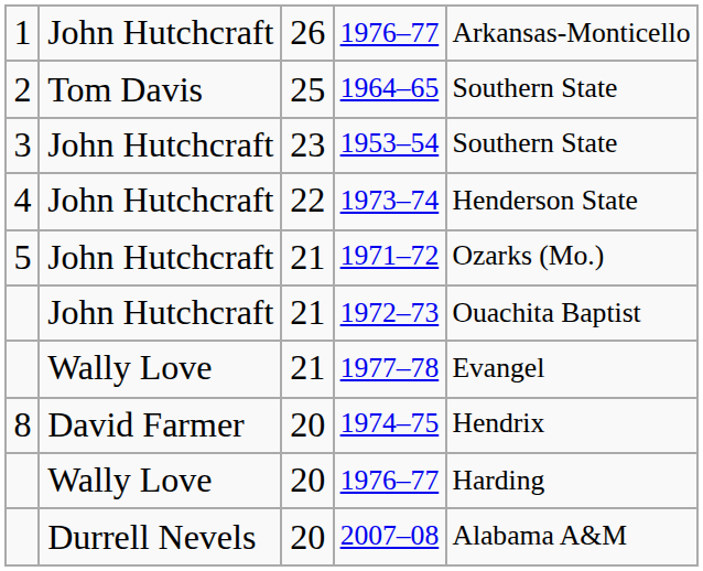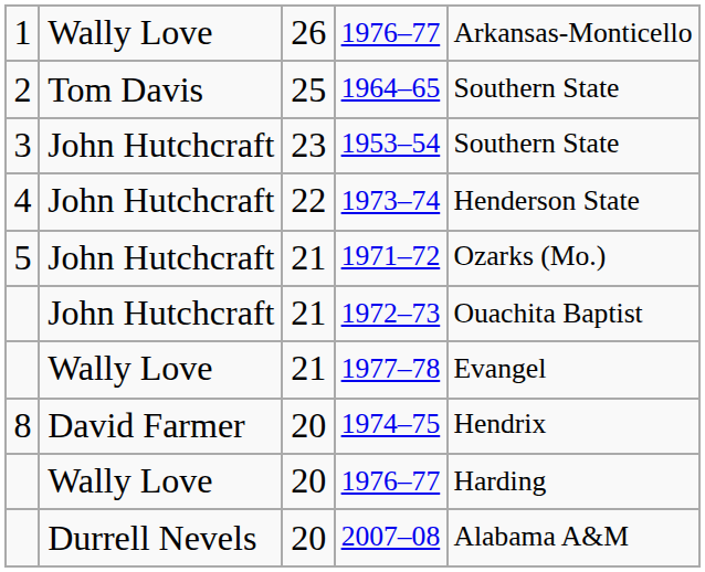1 / 1976–77 | column 2: John Hutchcraft -> Wally Love
